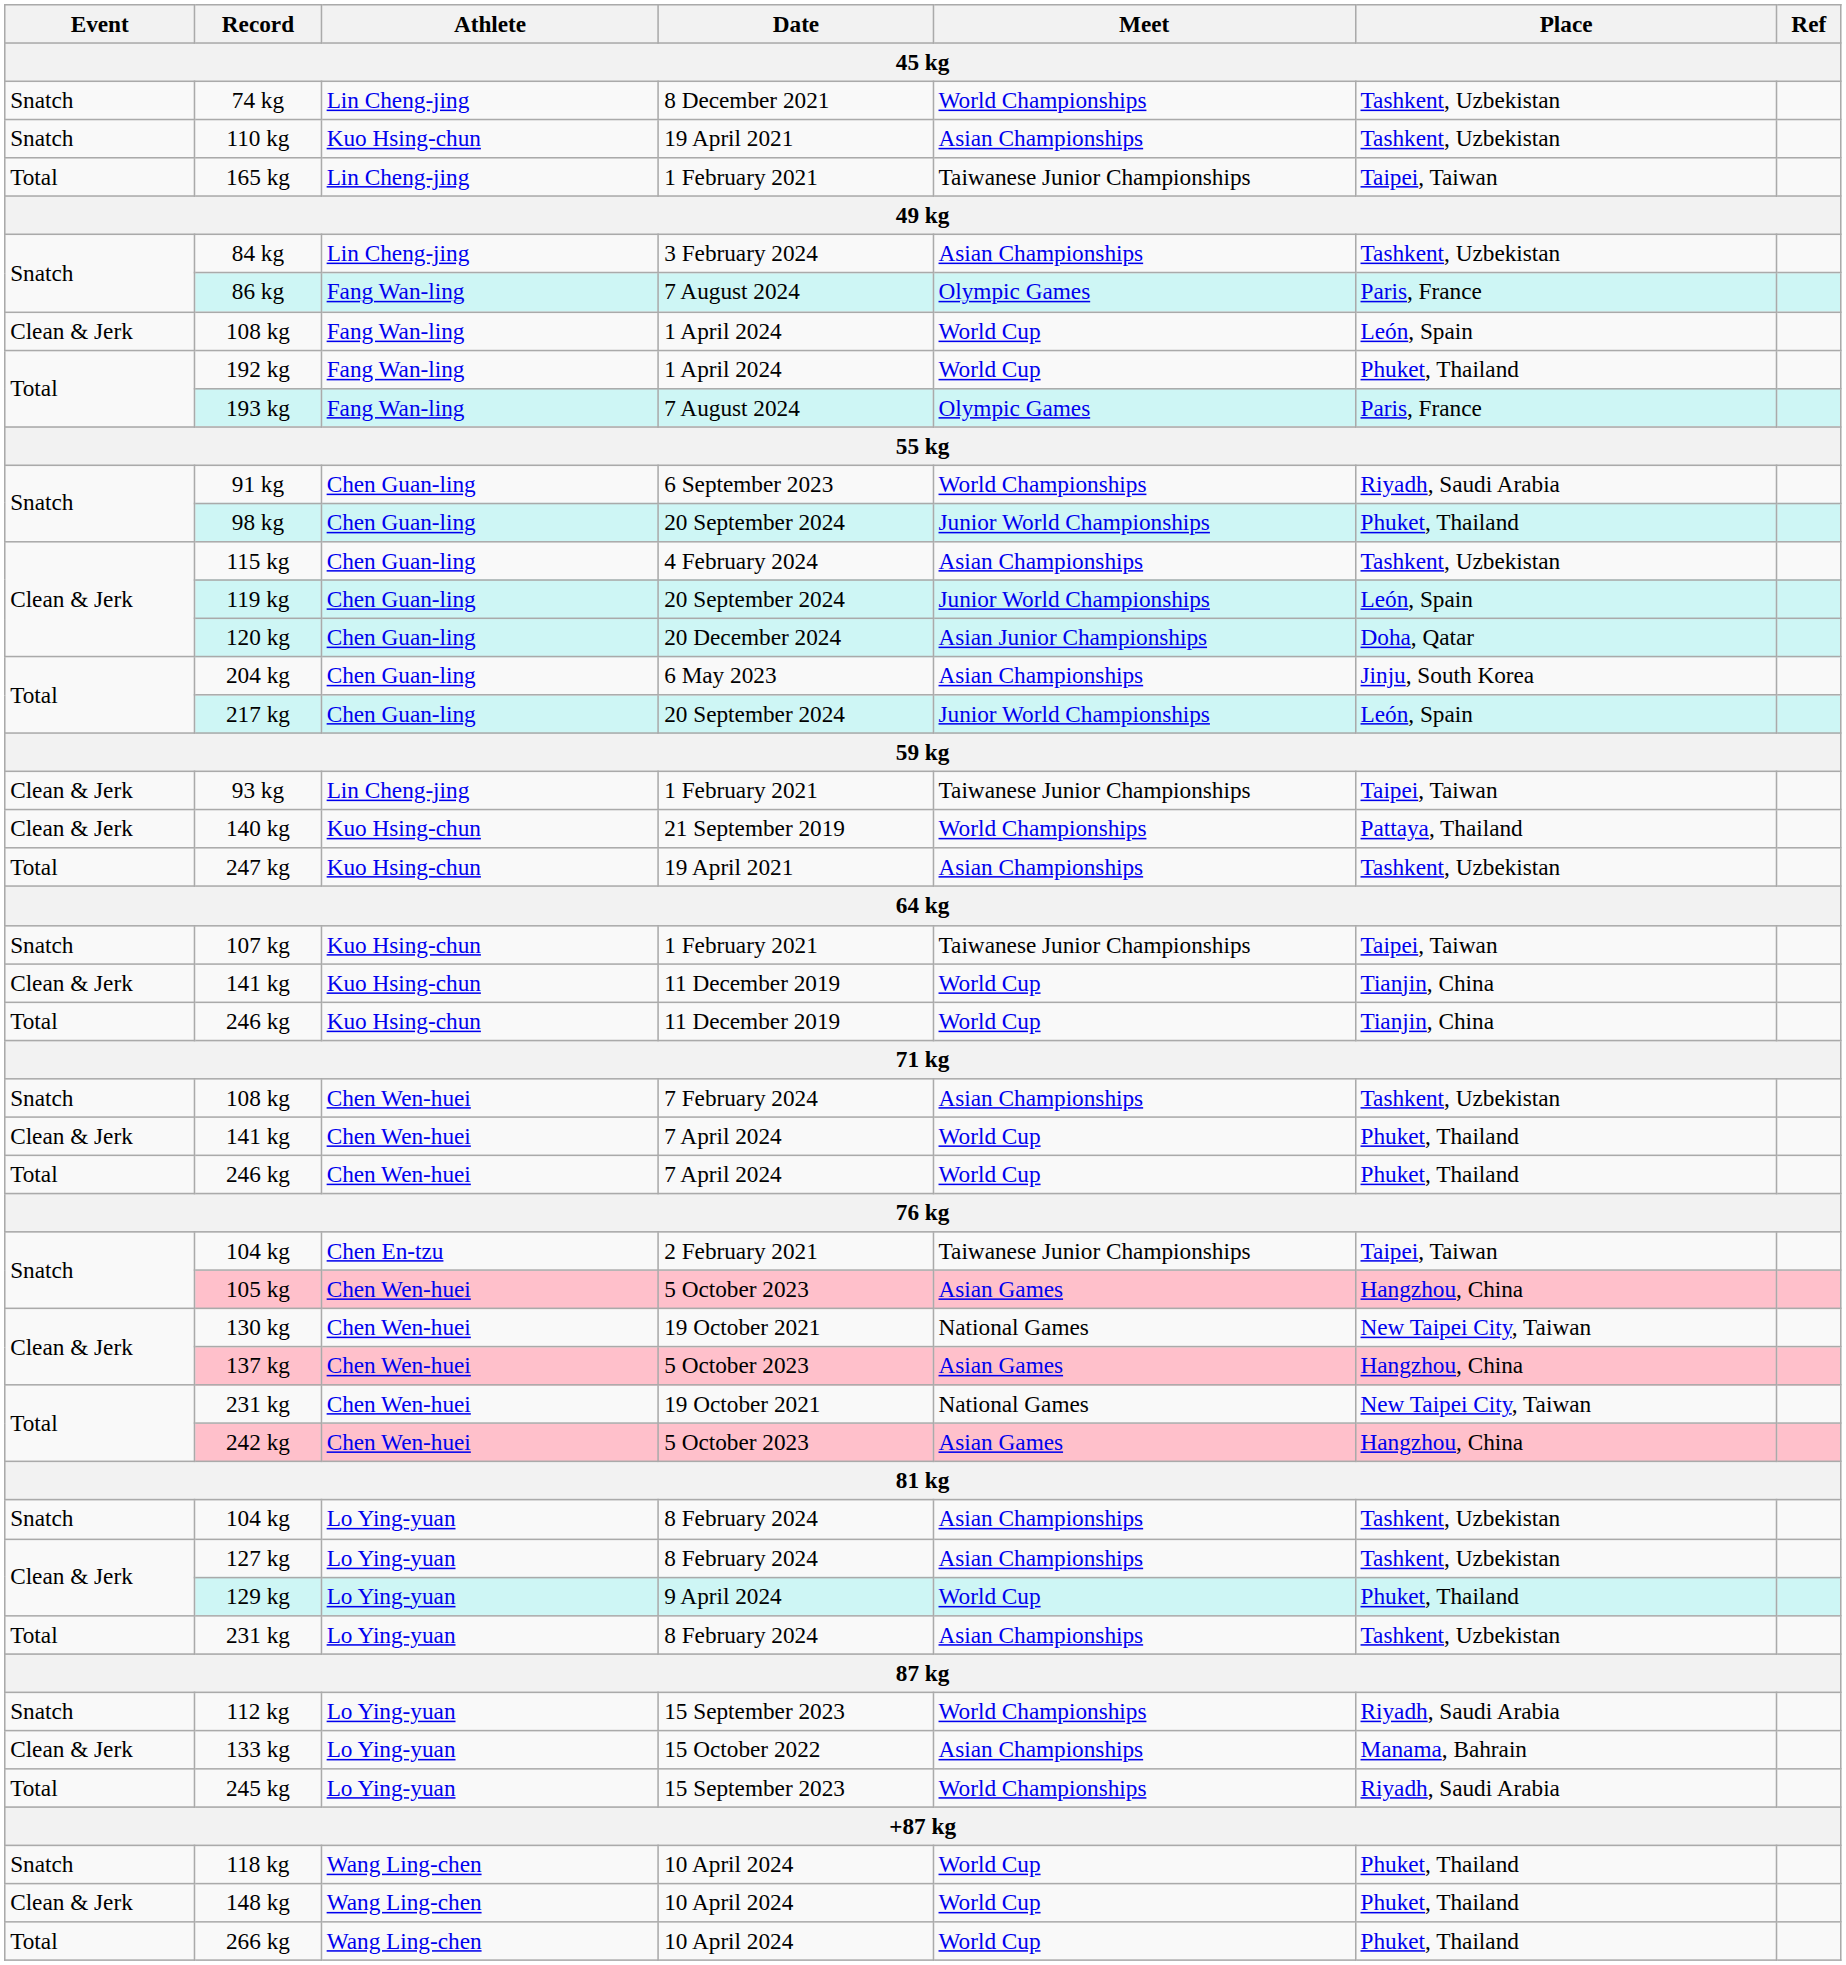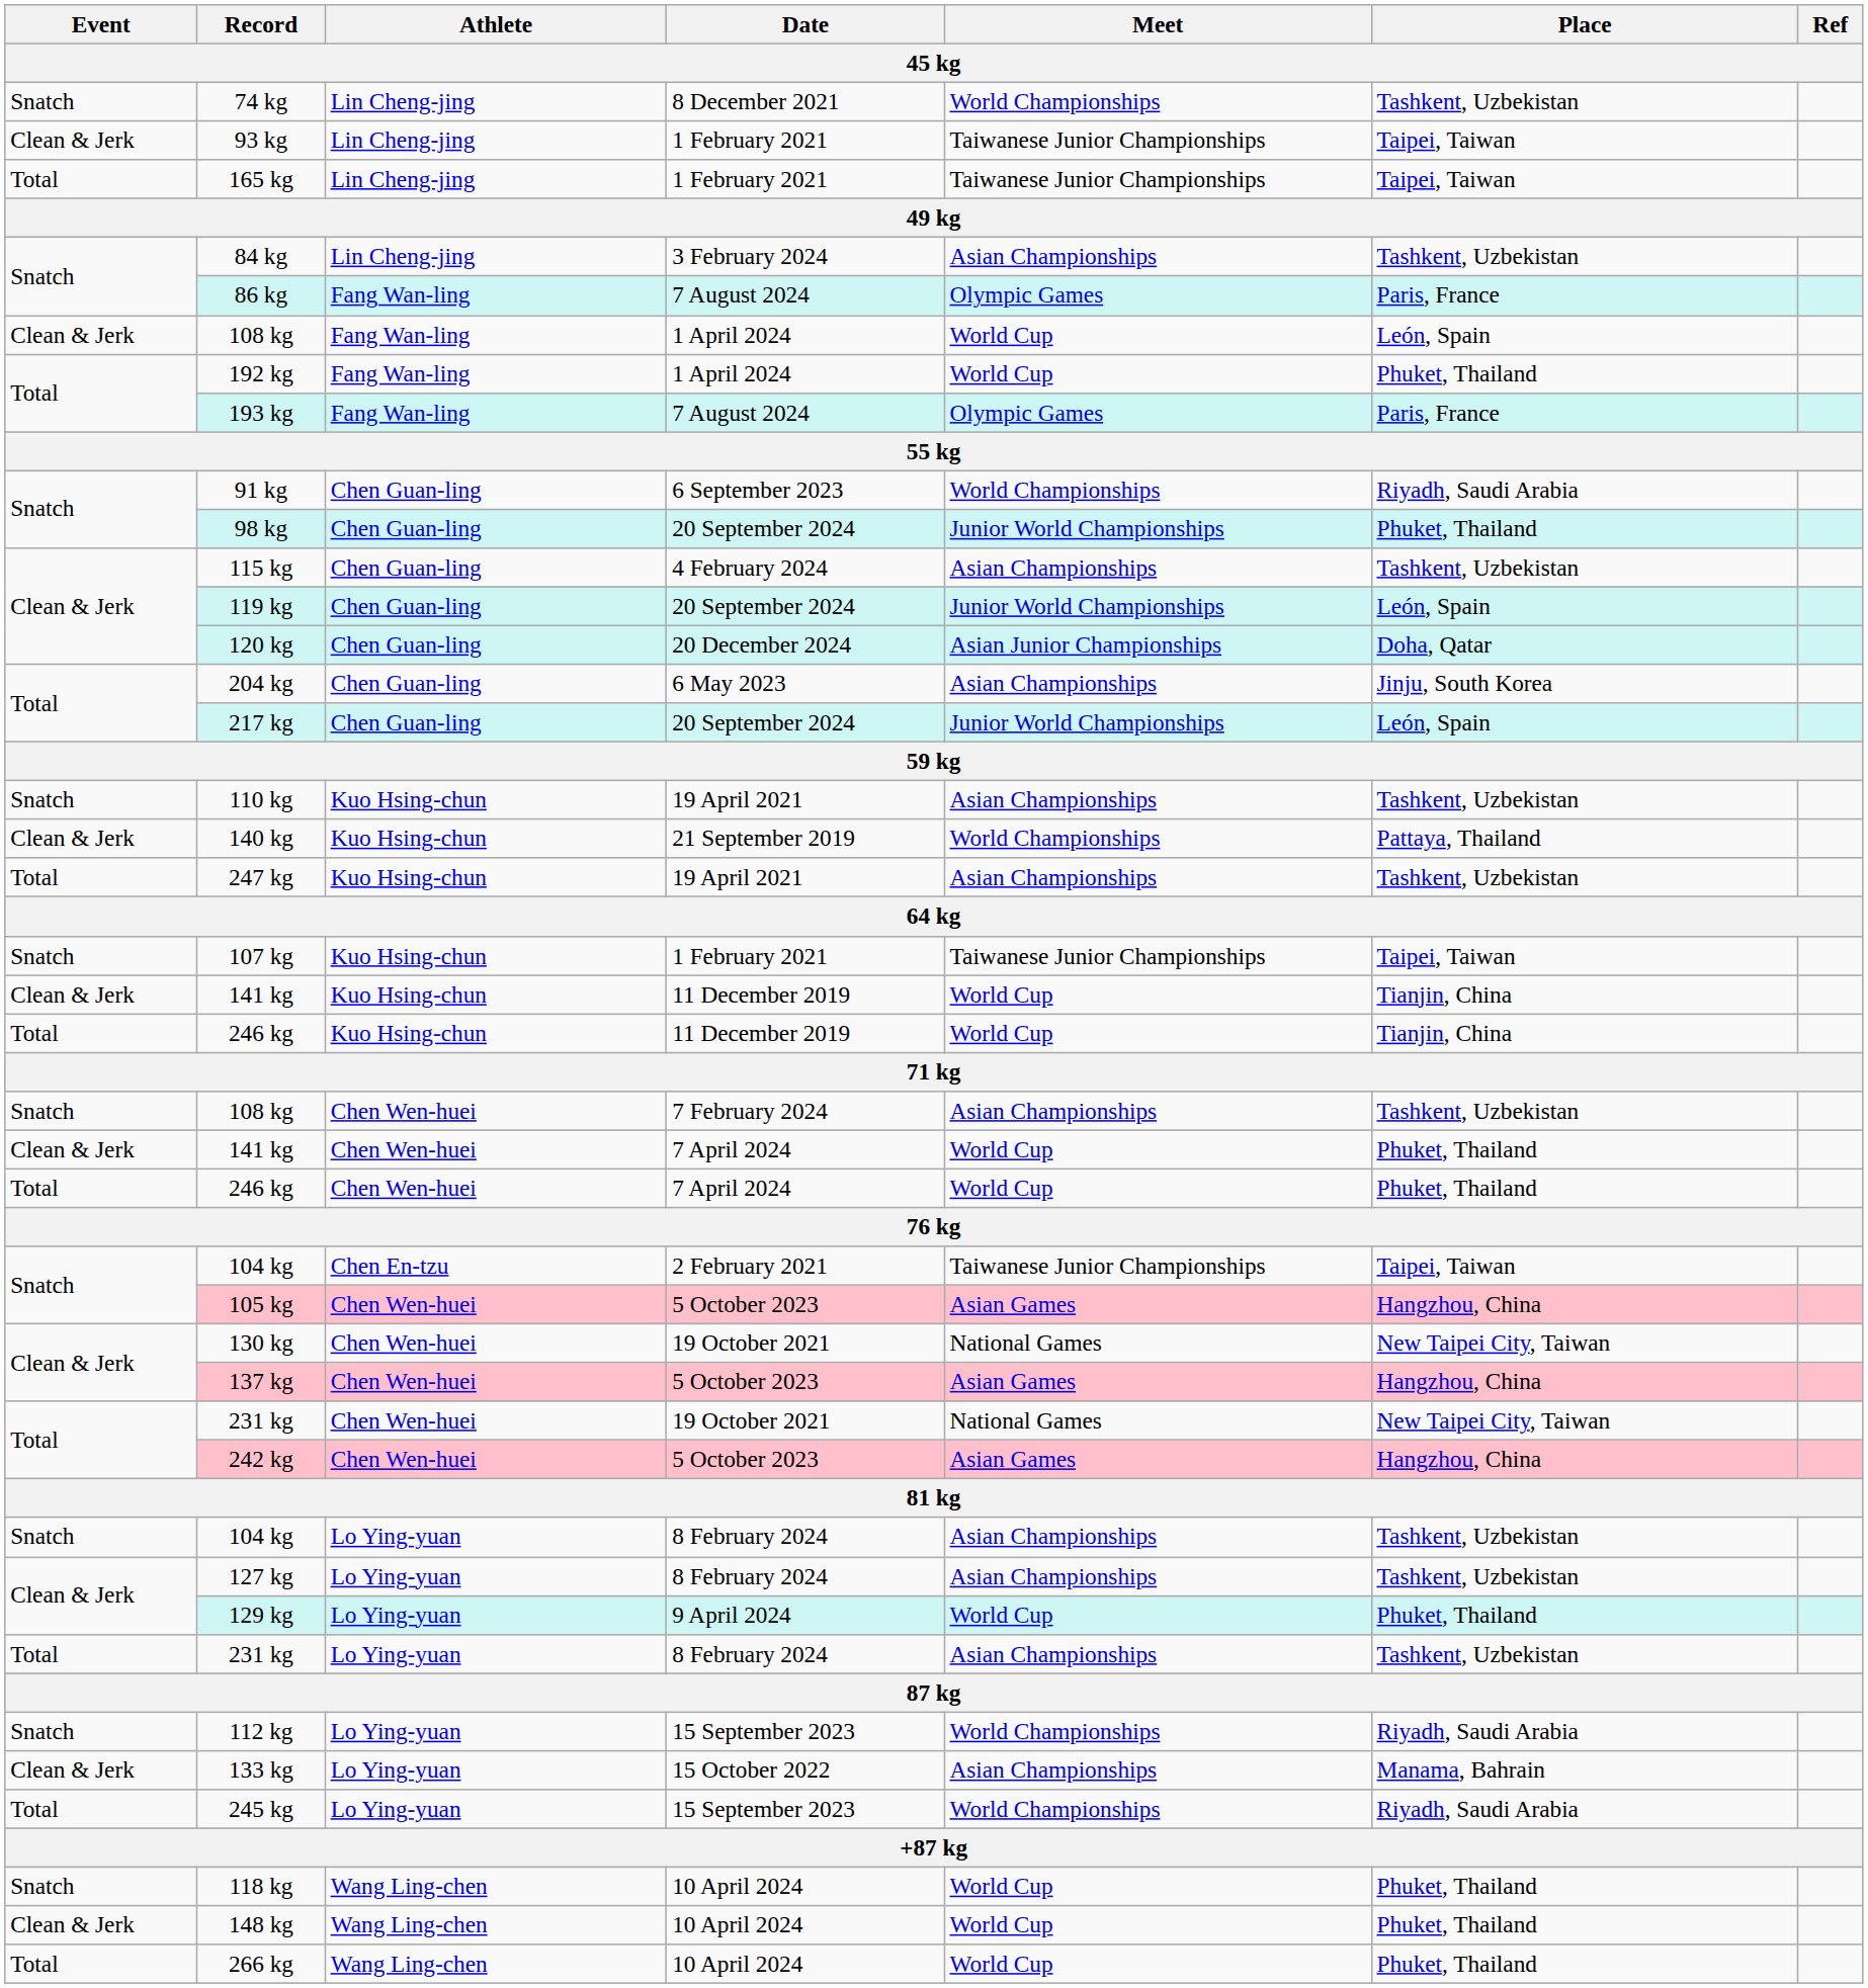rows swapped: 93 kg <-> 110 kg
